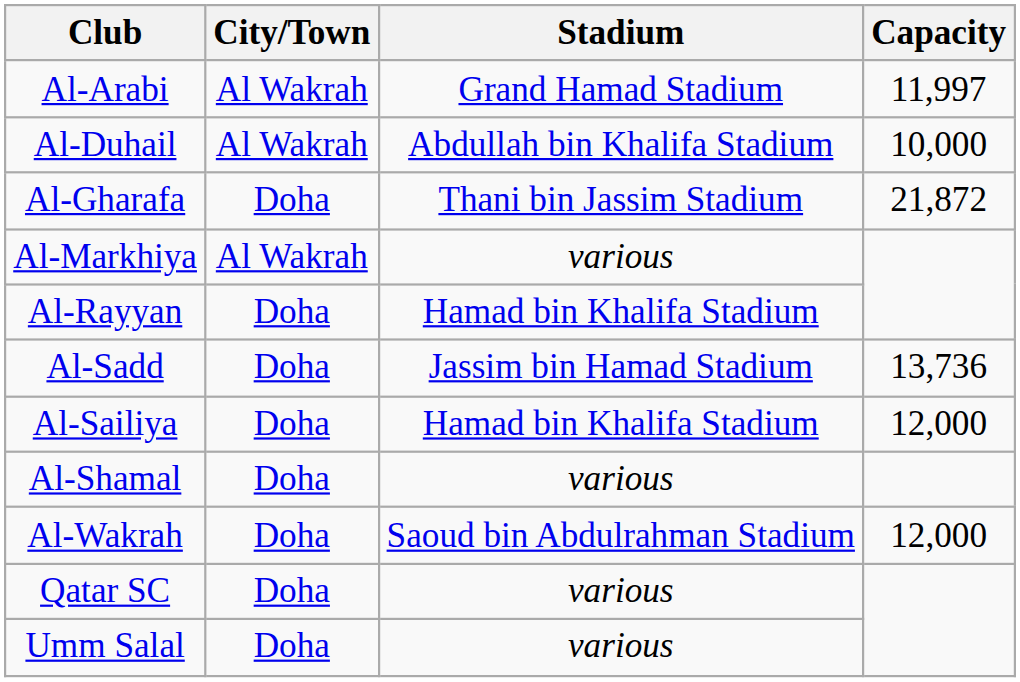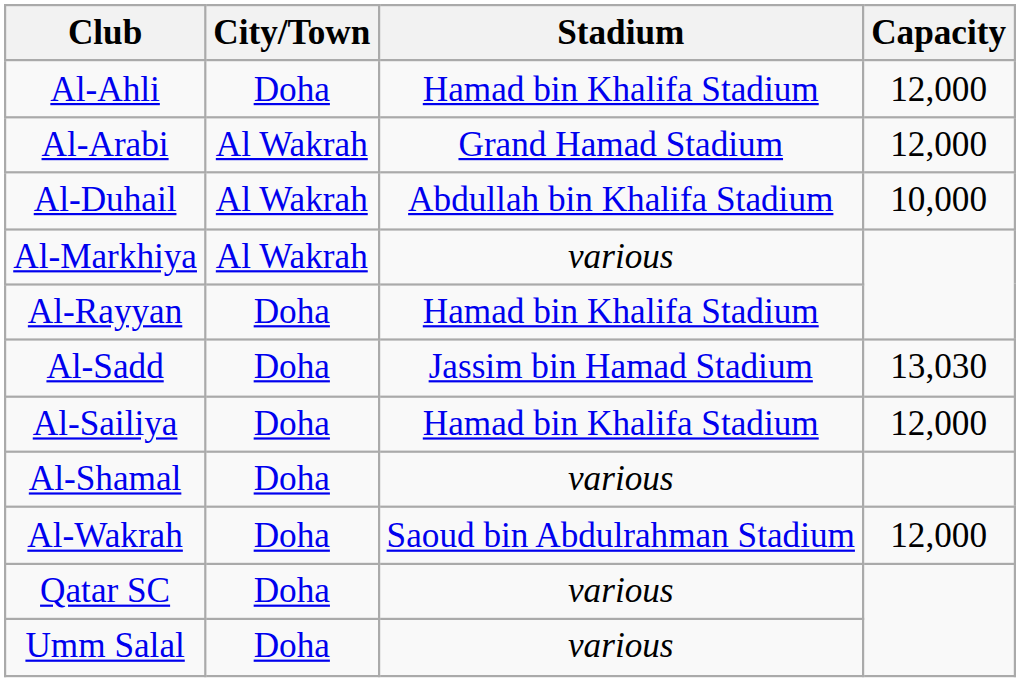+ row: Al-Ahli | Doha | Hamad bin Khalifa Stadium | 12,000
Al-Arabi | Capacity: 11,997 -> 12,000
- row: Al-Gharafa | Doha | Thani bin Jassim Stadium | 21,872
Al-Sadd | Capacity: 13,736 -> 13,030
